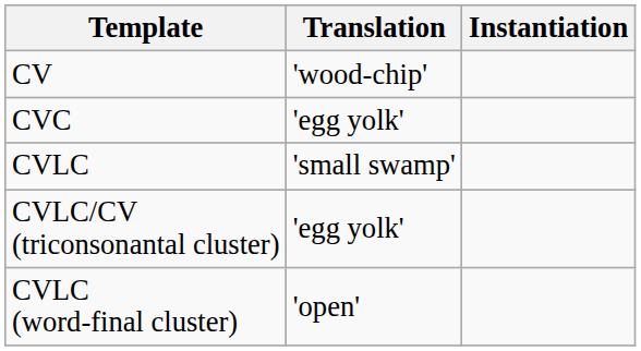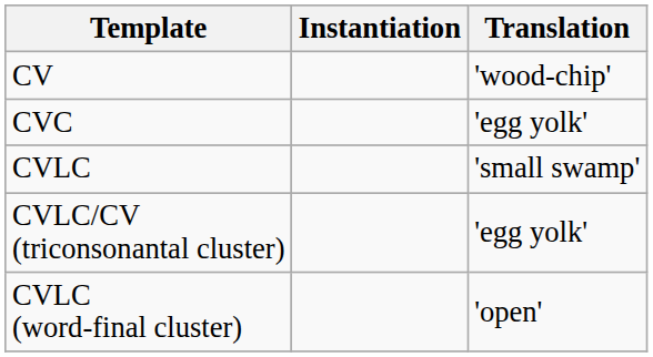columns swapped: Instantiation <-> Translation
